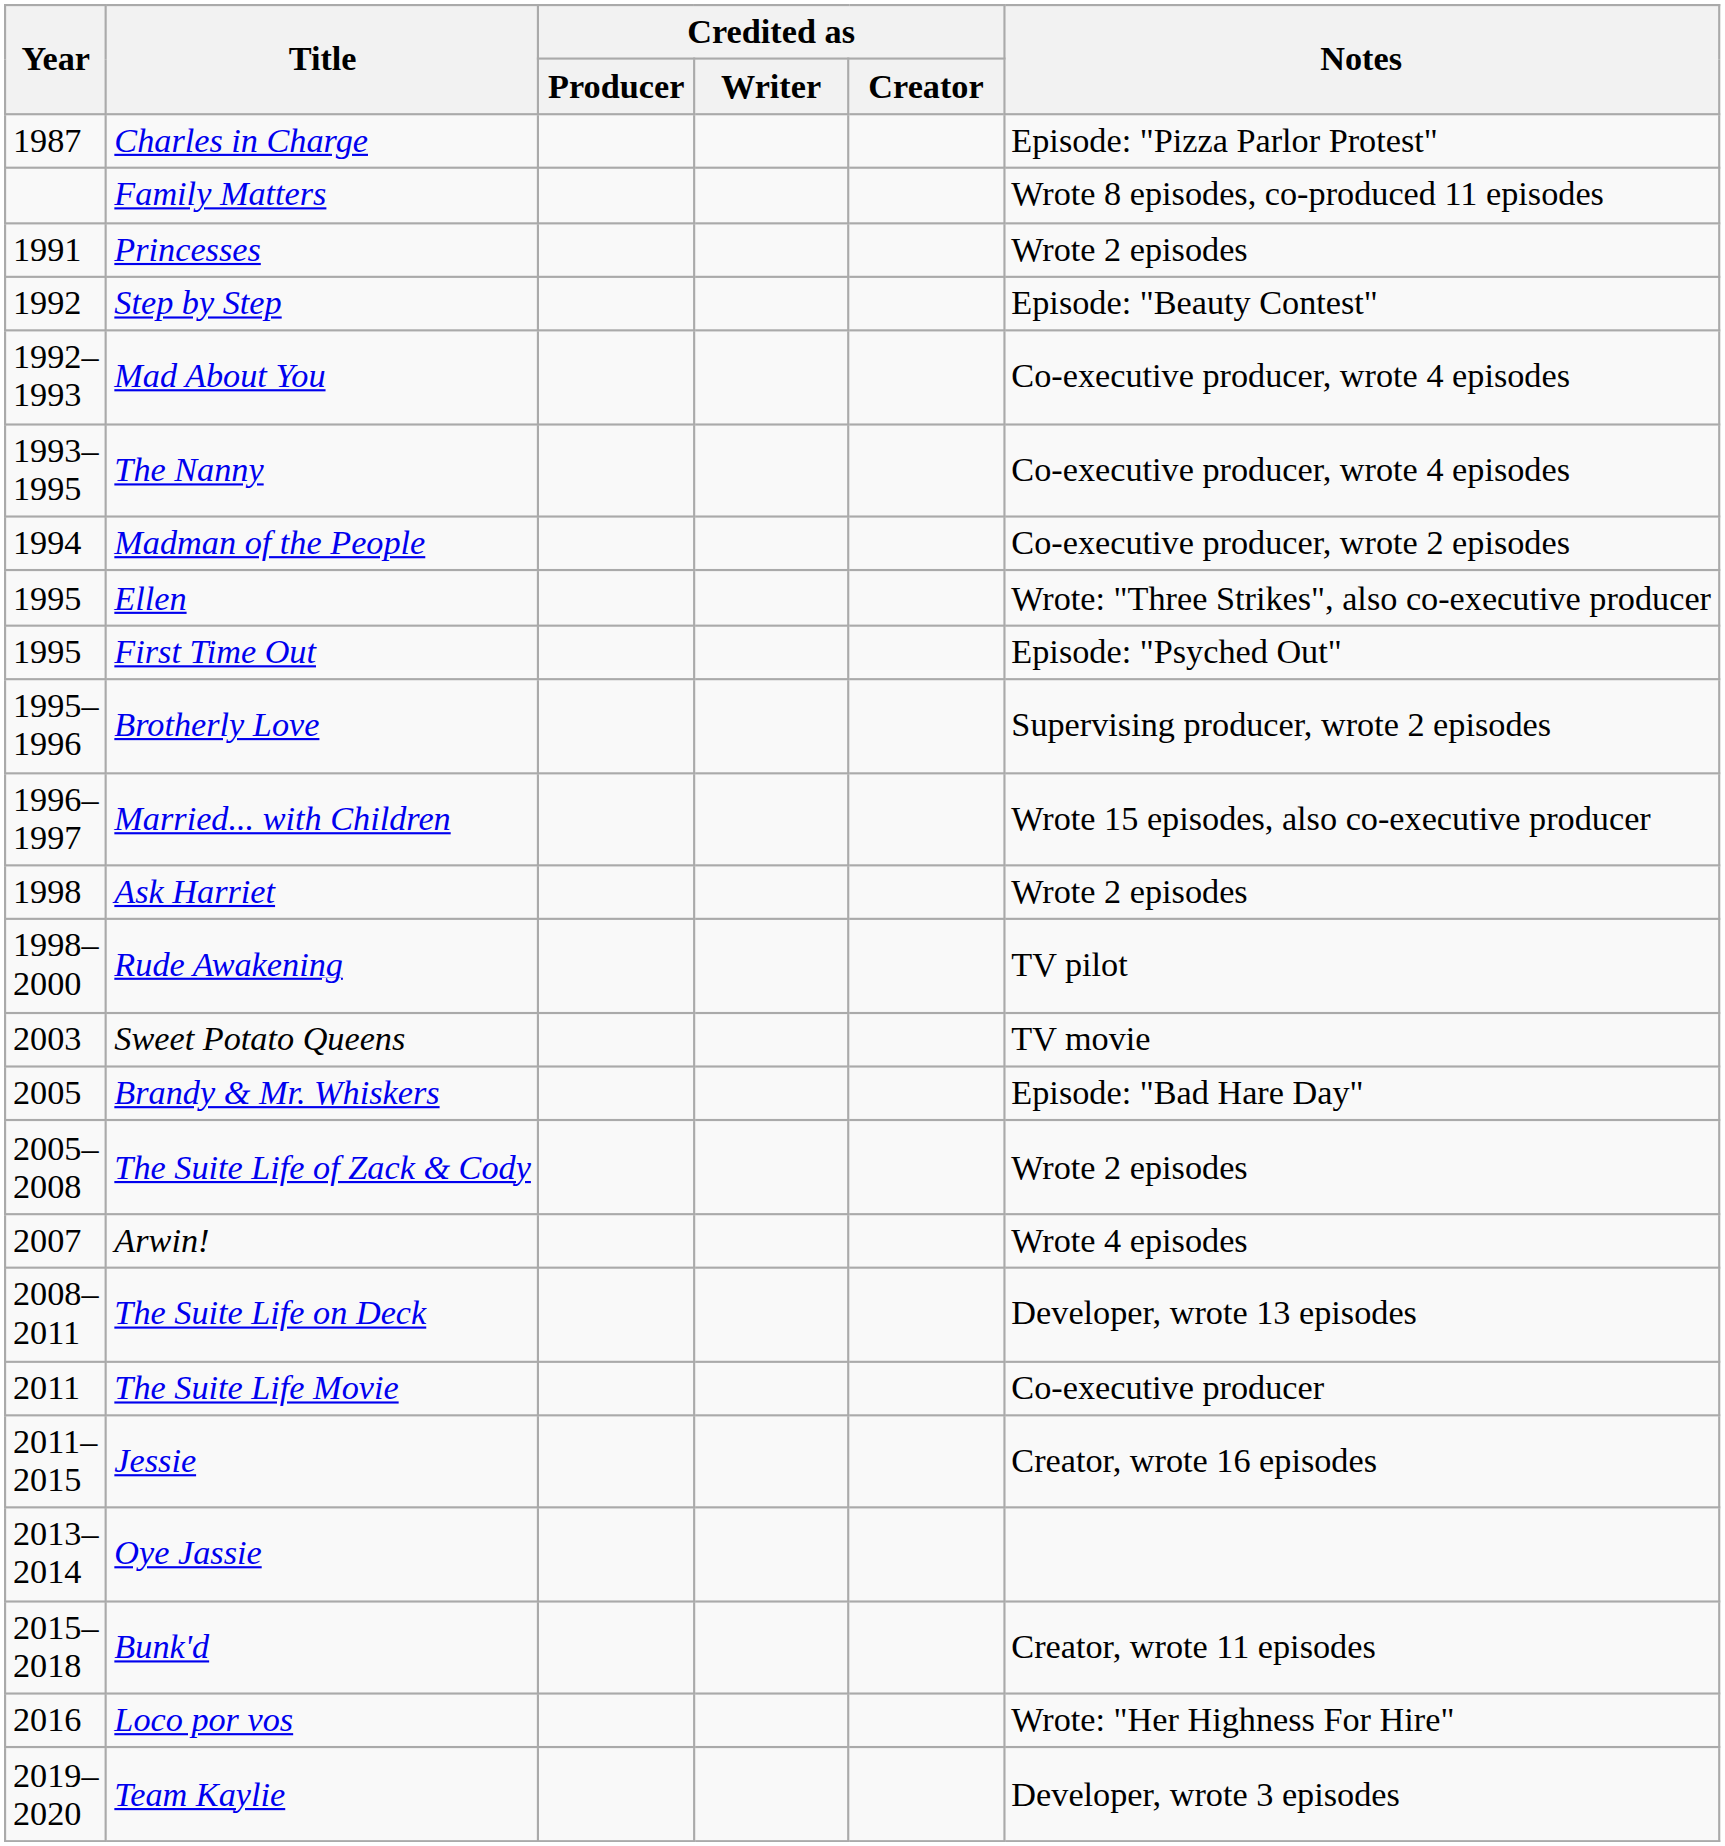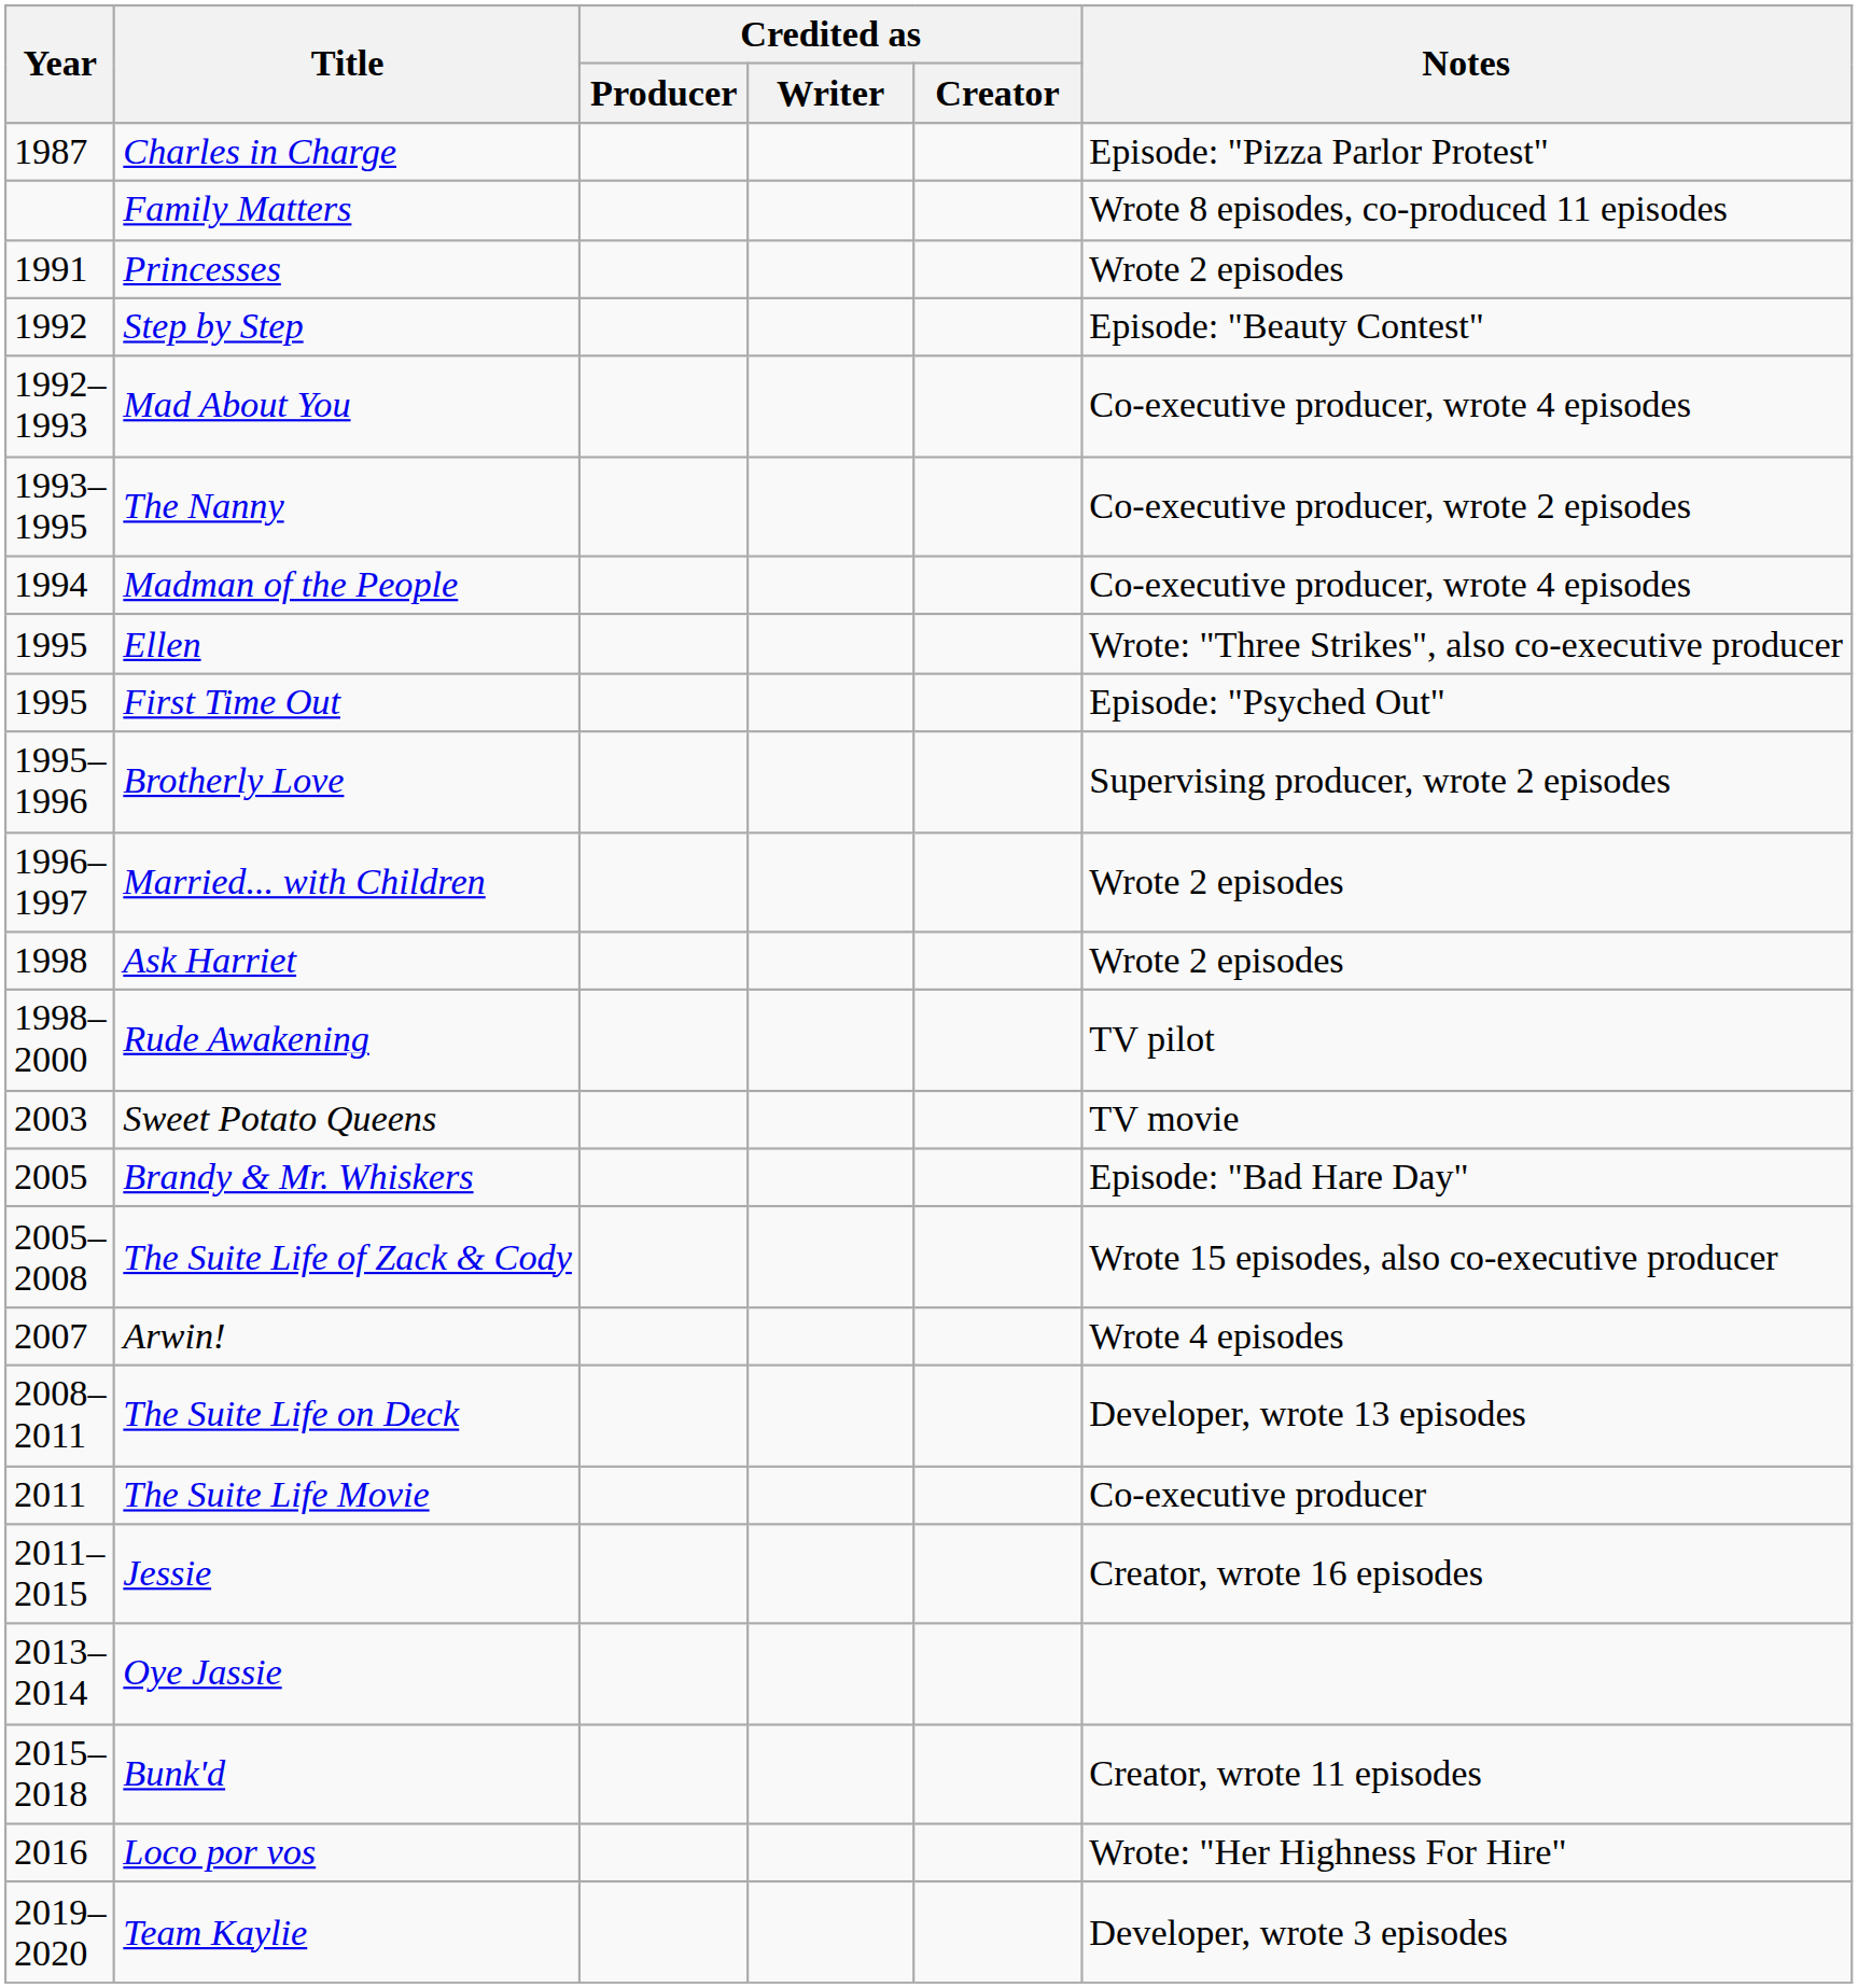The Nanny | Notes: Co-executive producer, wrote 4 episodes -> Co-executive producer, wrote 2 episodes
Madman of the People | Notes: Co-executive producer, wrote 2 episodes -> Co-executive producer, wrote 4 episodes
Married... with Children | Notes: Wrote 15 episodes, also co-executive producer -> Wrote 2 episodes
The Suite Life of Zack & Cody | Notes: Wrote 2 episodes -> Wrote 15 episodes, also co-executive producer
